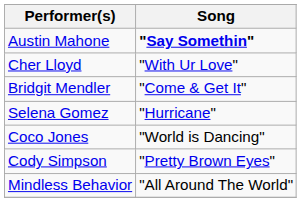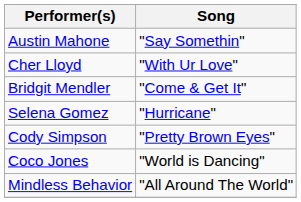Austin Mahone | Song: bold -> normal
rows swapped: Cody Simpson <-> Coco Jones
